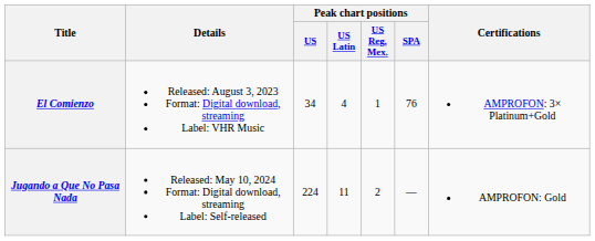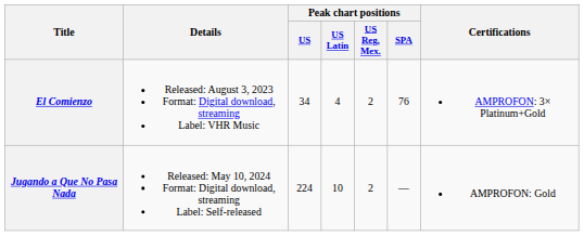El Comienzo | Peak chart positions / US Reg. Mex.: 1 -> 2
Jugando a Que No Pasa Nada | Peak chart positions / US Latin: 11 -> 10
